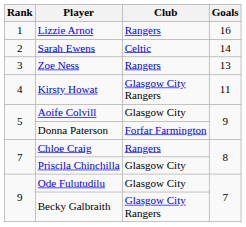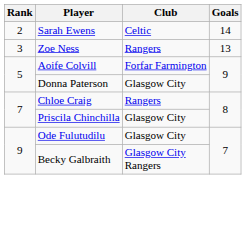- row: 1 | Lizzie Arnot | Rangers | 16
- row: 4 | Kirsty Howat | Glasgow City Rangers | 11
Aoife Colvill | Club: Glasgow City -> Forfar Farmington
Donna Paterson | Club: Forfar Farmington -> Glasgow City
